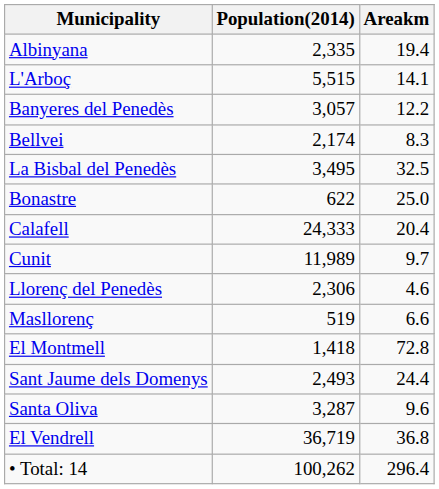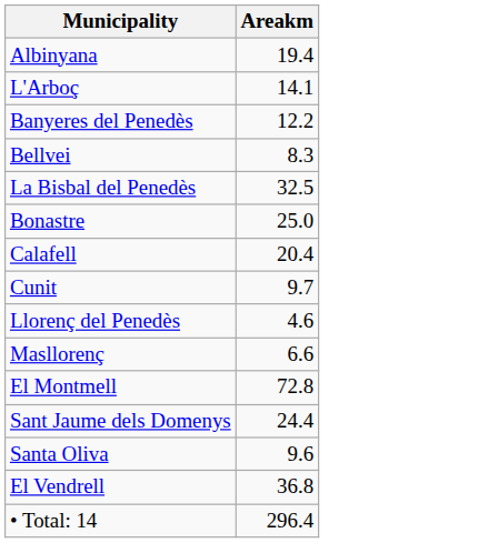- column: Population(2014) | 2,335 | 5,515 | 3,057 | 2,174 | 3,495 | 622 | 24,333 | 11,989 | 2,306 | 519 | 1,418 | 2,493 | 3,287 | 36,719 | 100,262
